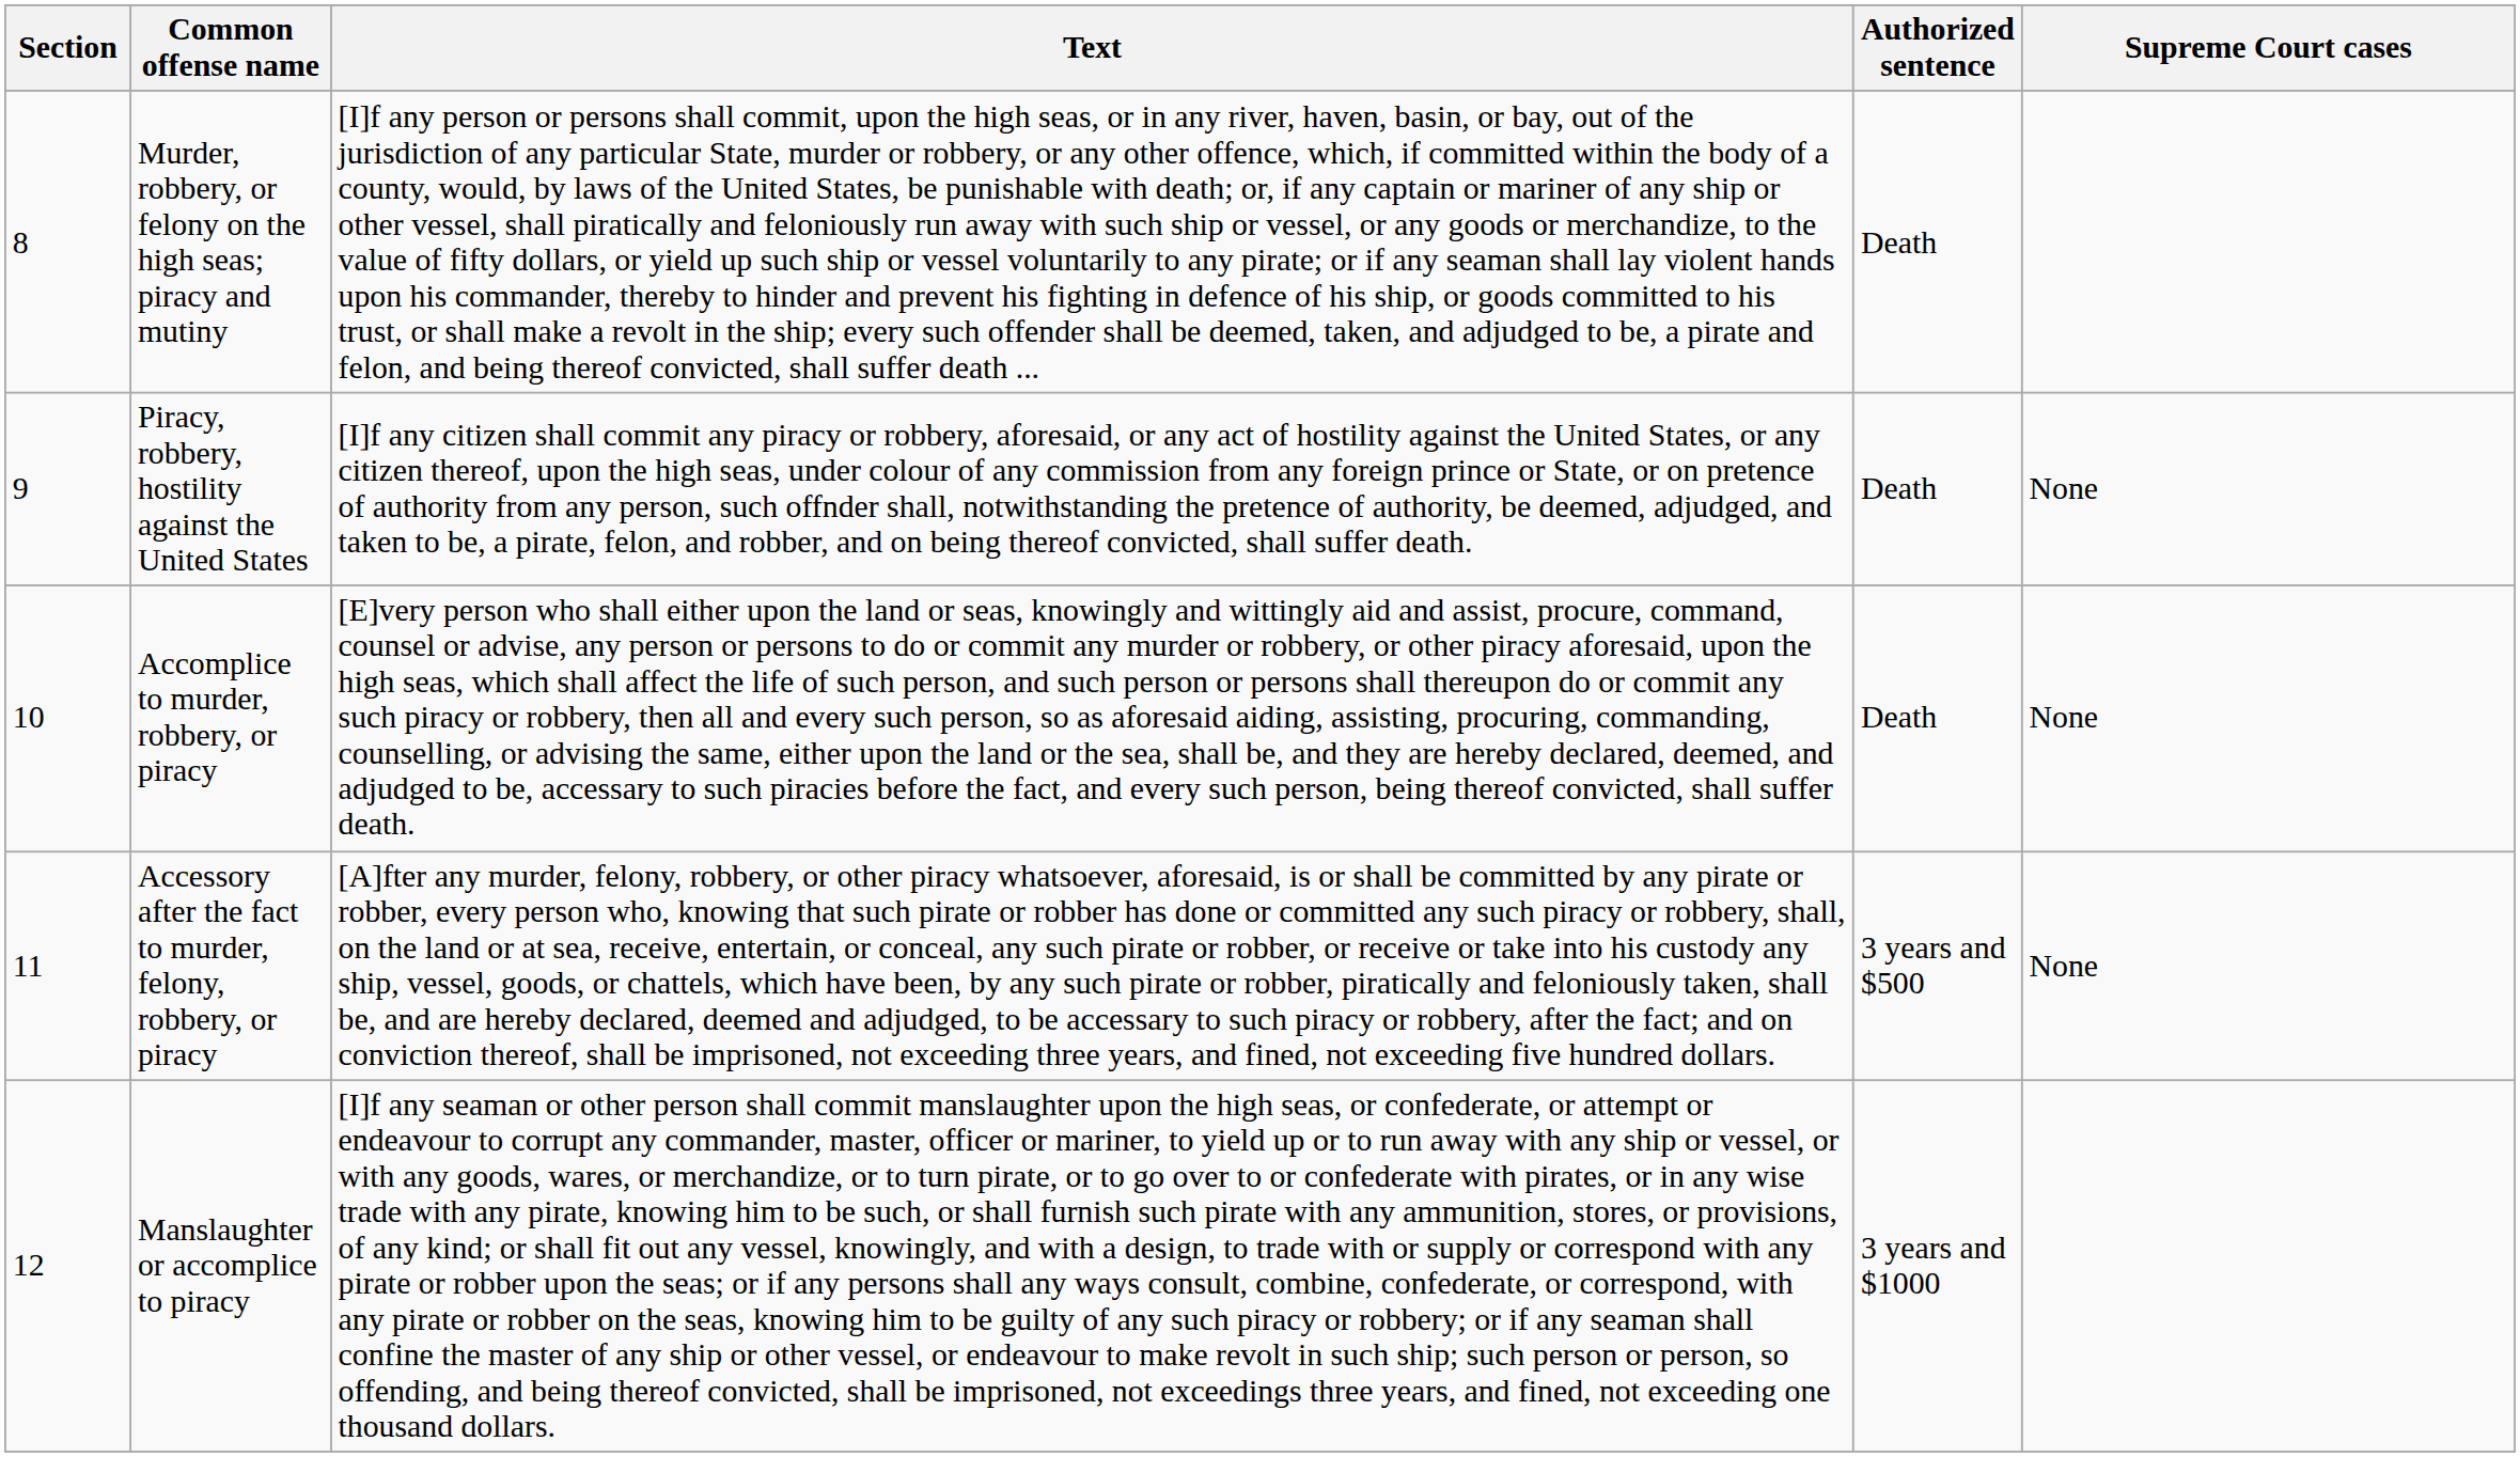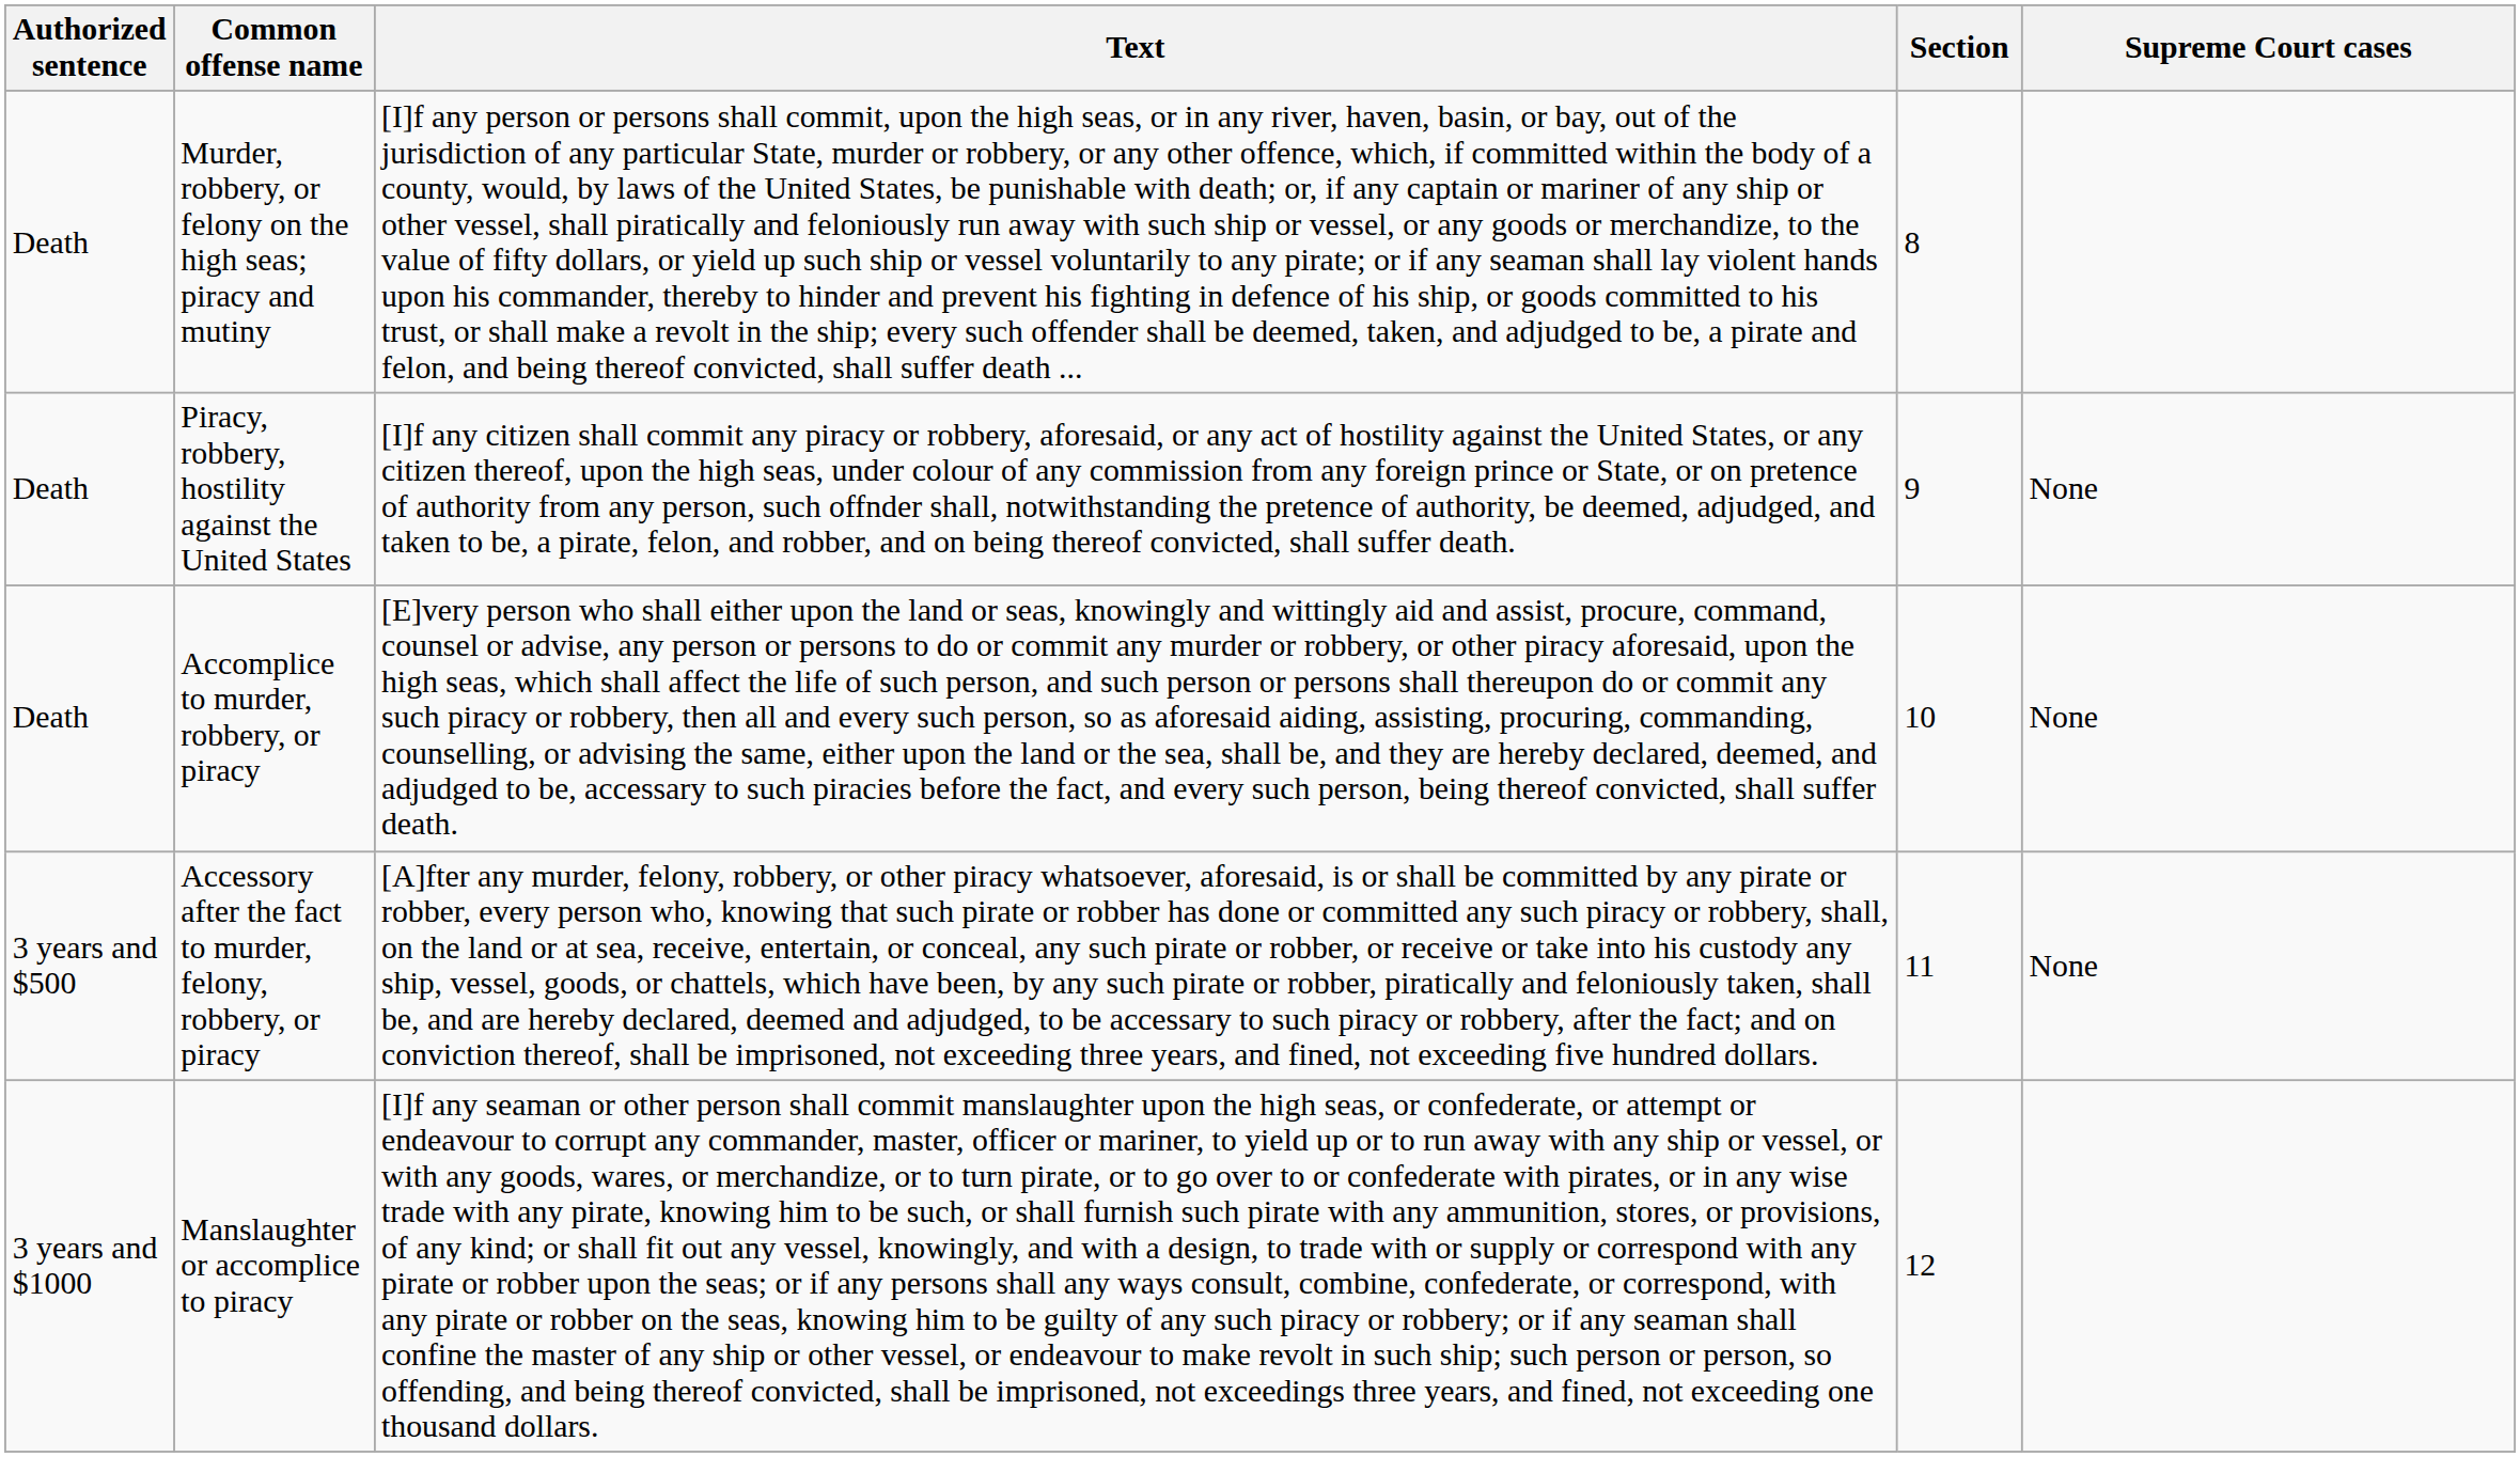columns swapped: Section <-> Authorized sentence
